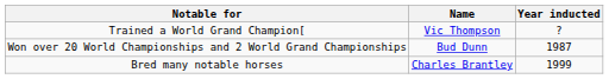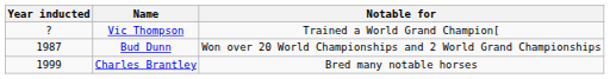columns swapped: Year inducted <-> Notable for
